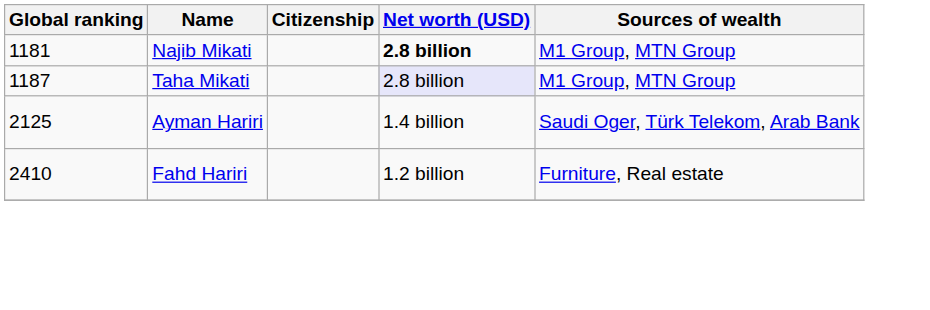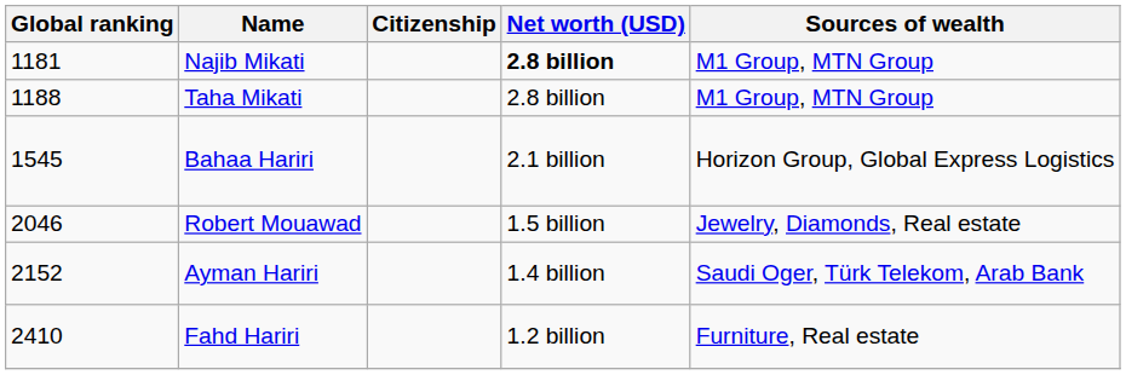Taha Mikati | Global ranking: 1187 -> 1188
Taha Mikati | Net worth (USD): lavender background -> no background
+ row: 1545 | Bahaa Hariri | 2.1 billion | Horizon Group, Global Express Logistics
+ row: 2046 | Robert Mouawad | 1.5 billion | Jewelry, Diamonds, Real estate
Ayman Hariri | Global ranking: 2125 -> 2152
